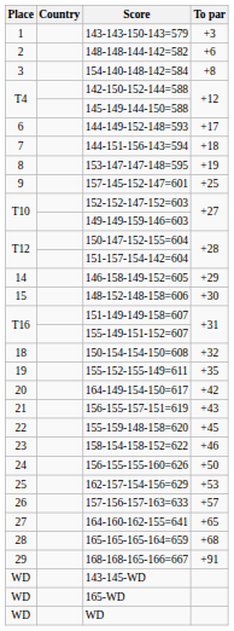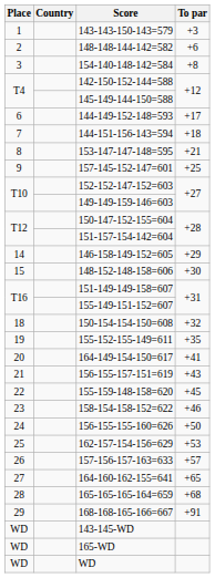153-147-147-148=595 | To par: +19 -> +21
164-149-154-150=617 | To par: +42 -> +41
